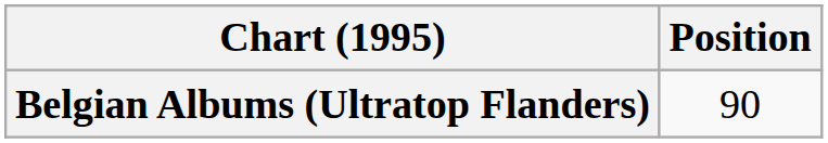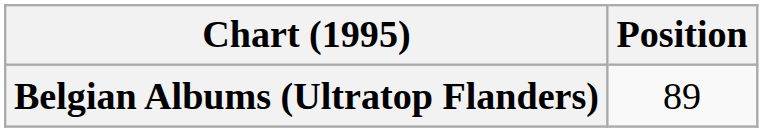Belgian Albums (Ultratop Flanders) | Position: 90 -> 89
